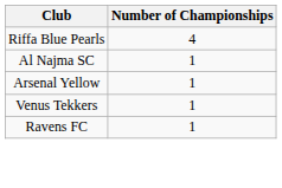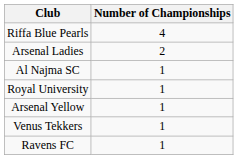+ row: Arsenal Ladies | 2
+ row: Royal University | 1
